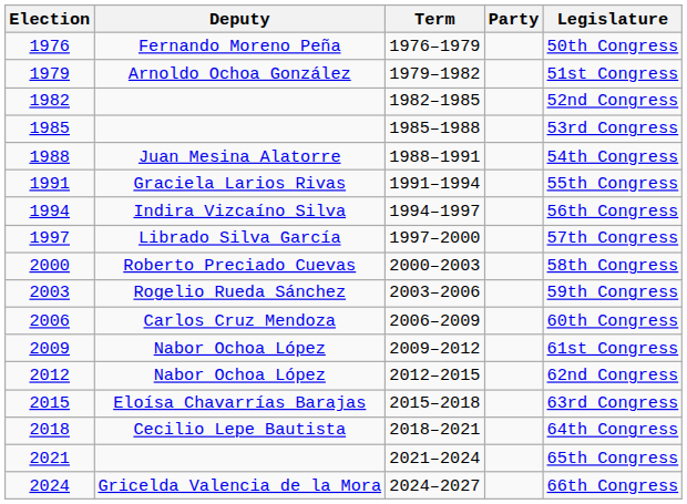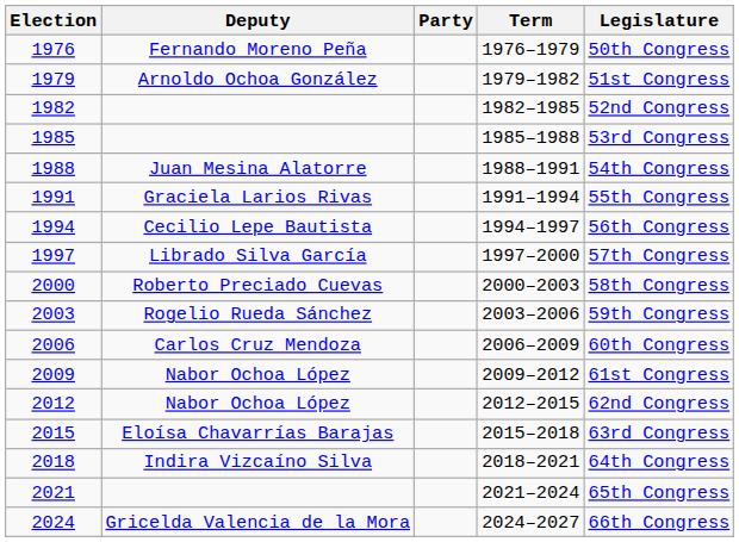columns swapped: Party <-> Term
1994 | Deputy: Indira Vizcaíno Silva -> Cecilio Lepe Bautista
2018 | Deputy: Cecilio Lepe Bautista -> Indira Vizcaíno Silva
